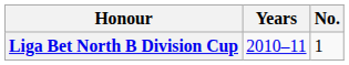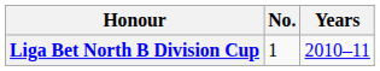columns swapped: No. <-> Years
